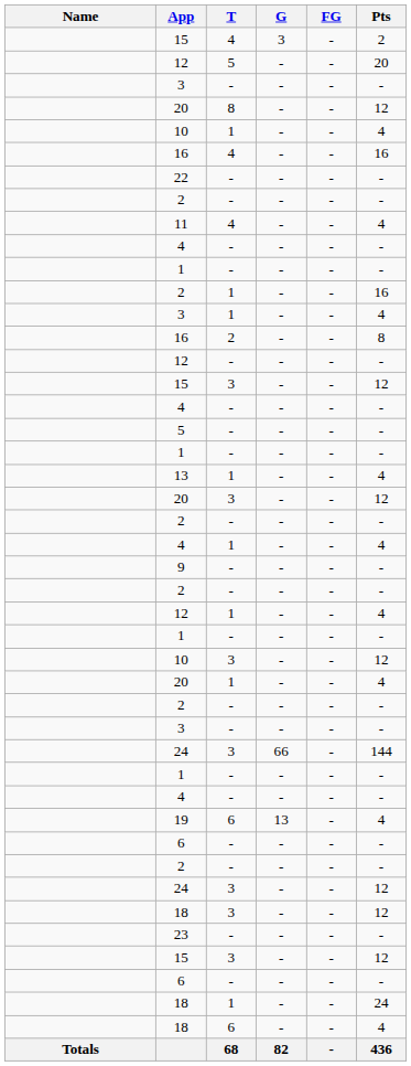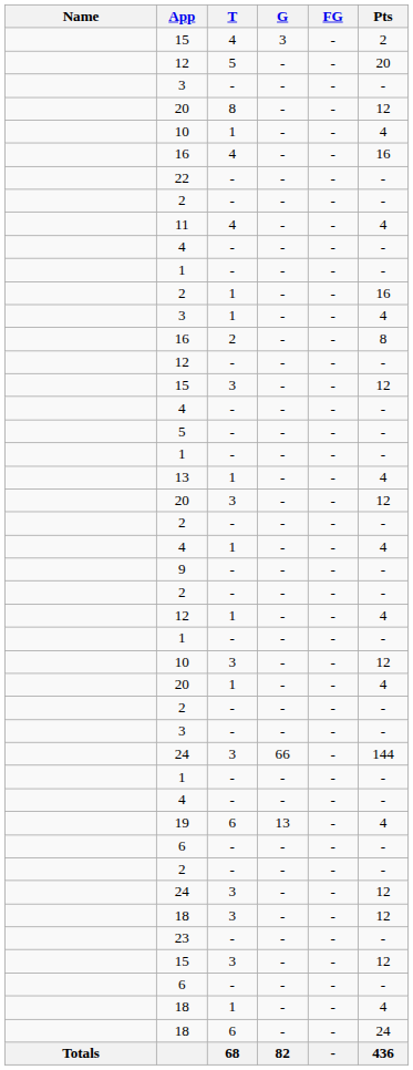18 / 1 | Pts: 24 -> 4
18 / 6 | Pts: 4 -> 24
